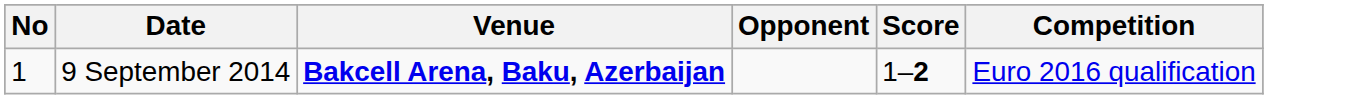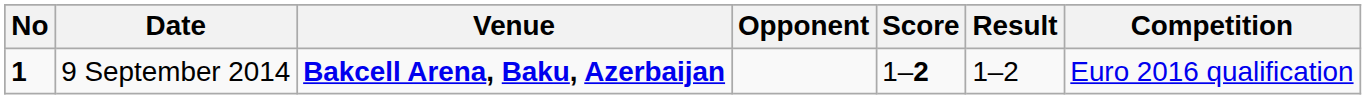+ column: Result | 1–2
9 September 2014 | No: normal -> bold
